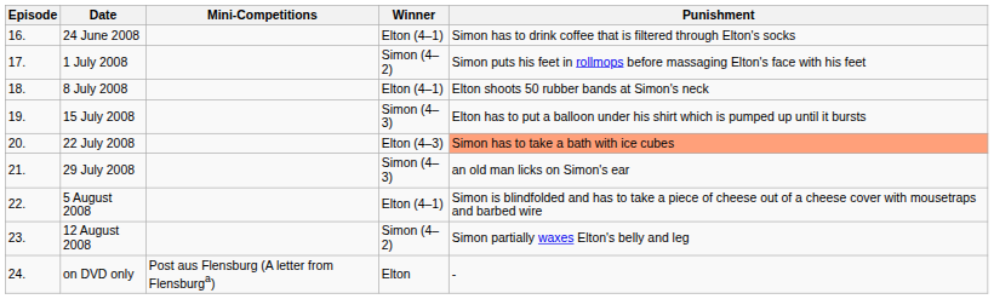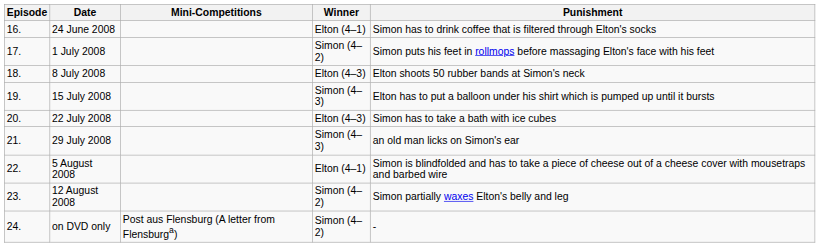8 July 2008 | Winner: Elton (4–1) -> Elton (4–3)
22 July 2008 | Punishment: lightsalmon background -> no background
on DVD only | Winner: Elton -> Simon (4–2)
